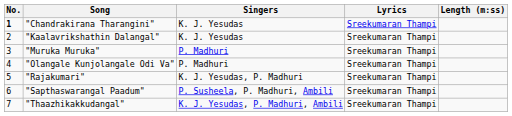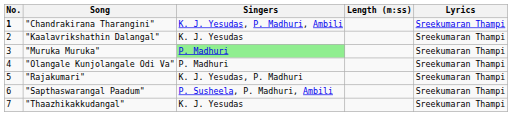columns swapped: Lyrics <-> Length (m:ss)
"Chandrakirana Tharangini" | Singers: K. J. Yesudas -> K. J. Yesudas, P. Madhuri, Ambili
"Muruka Muruka" | Singers: no background -> lightgreen background
"Thaazhikakkudangal" | Singers: K. J. Yesudas, P. Madhuri, Ambili -> K. J. Yesudas
